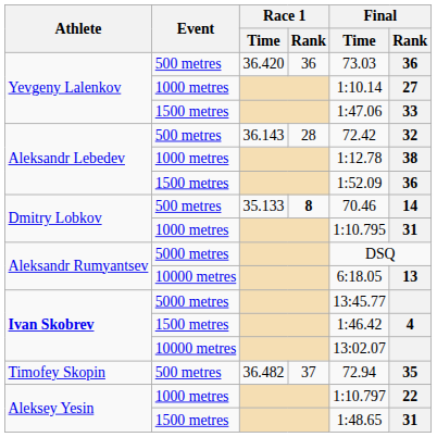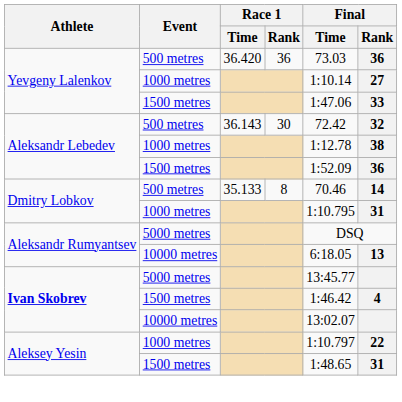Aleksandr Lebedev / 500 metres | Race 1 / Rank: 28 -> 30
Dmitry Lobkov / 500 metres | Race 1 / Rank: bold -> normal
- row: Timofey Skopin | 500 metres | 36.482 | 37 | 72.94 | 35
